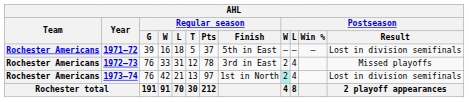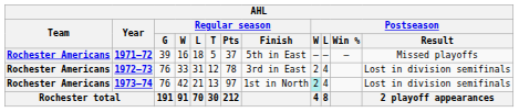1971–72 | Postseason / Result: Lost in division semifinals -> Missed playoffs
1972–73 | Postseason / Result: Missed playoffs -> Lost in division semifinals
